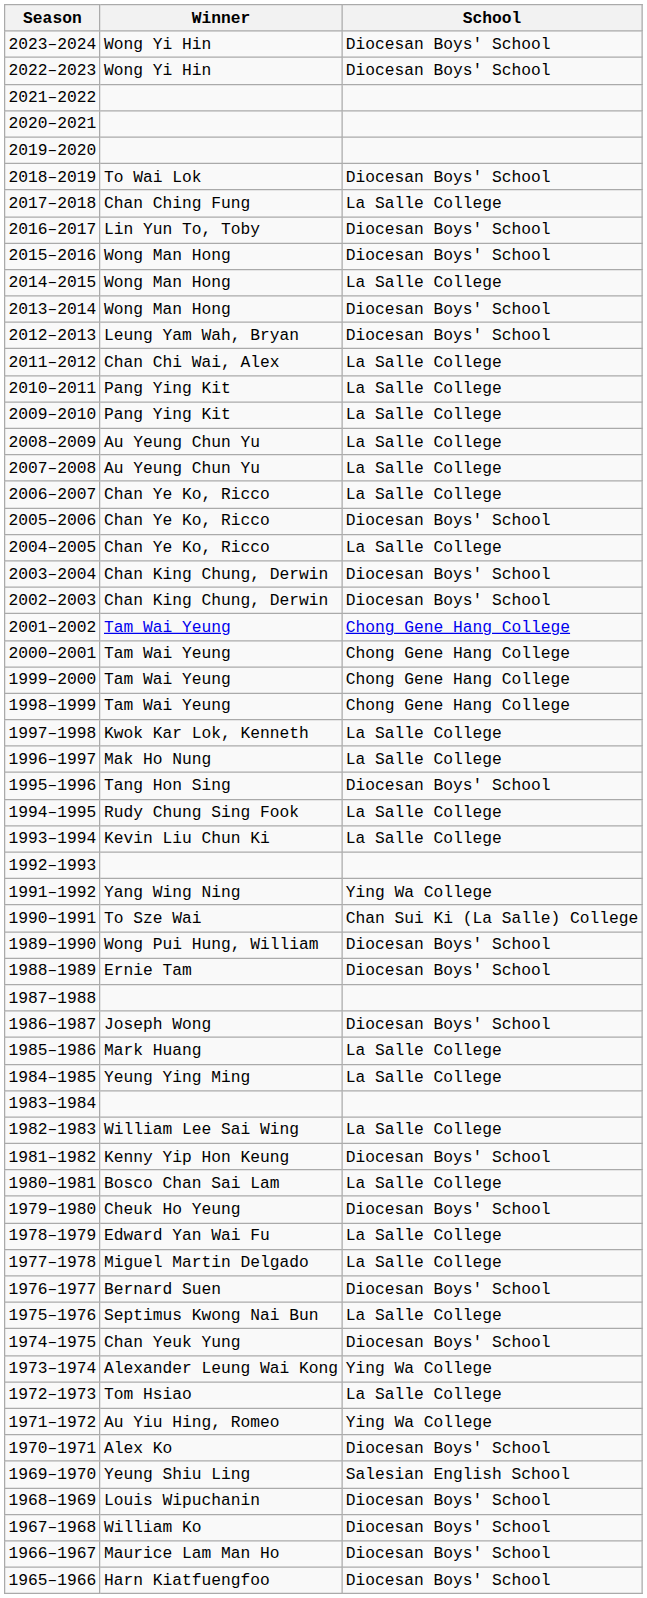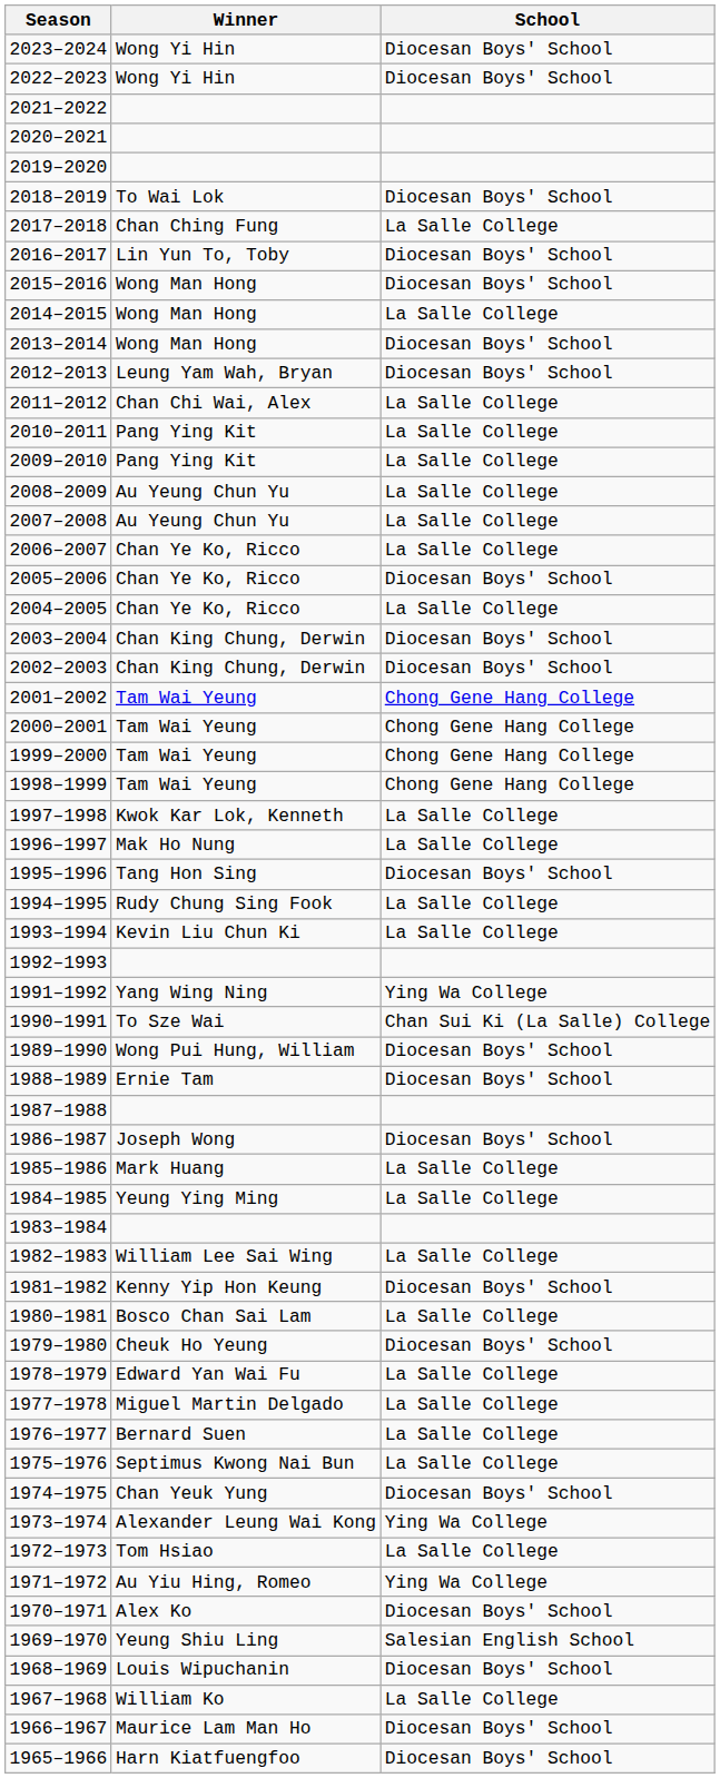1976–1977 | School: Diocesan Boys' School -> La Salle College
1967–1968 | School: Diocesan Boys' School -> La Salle College
